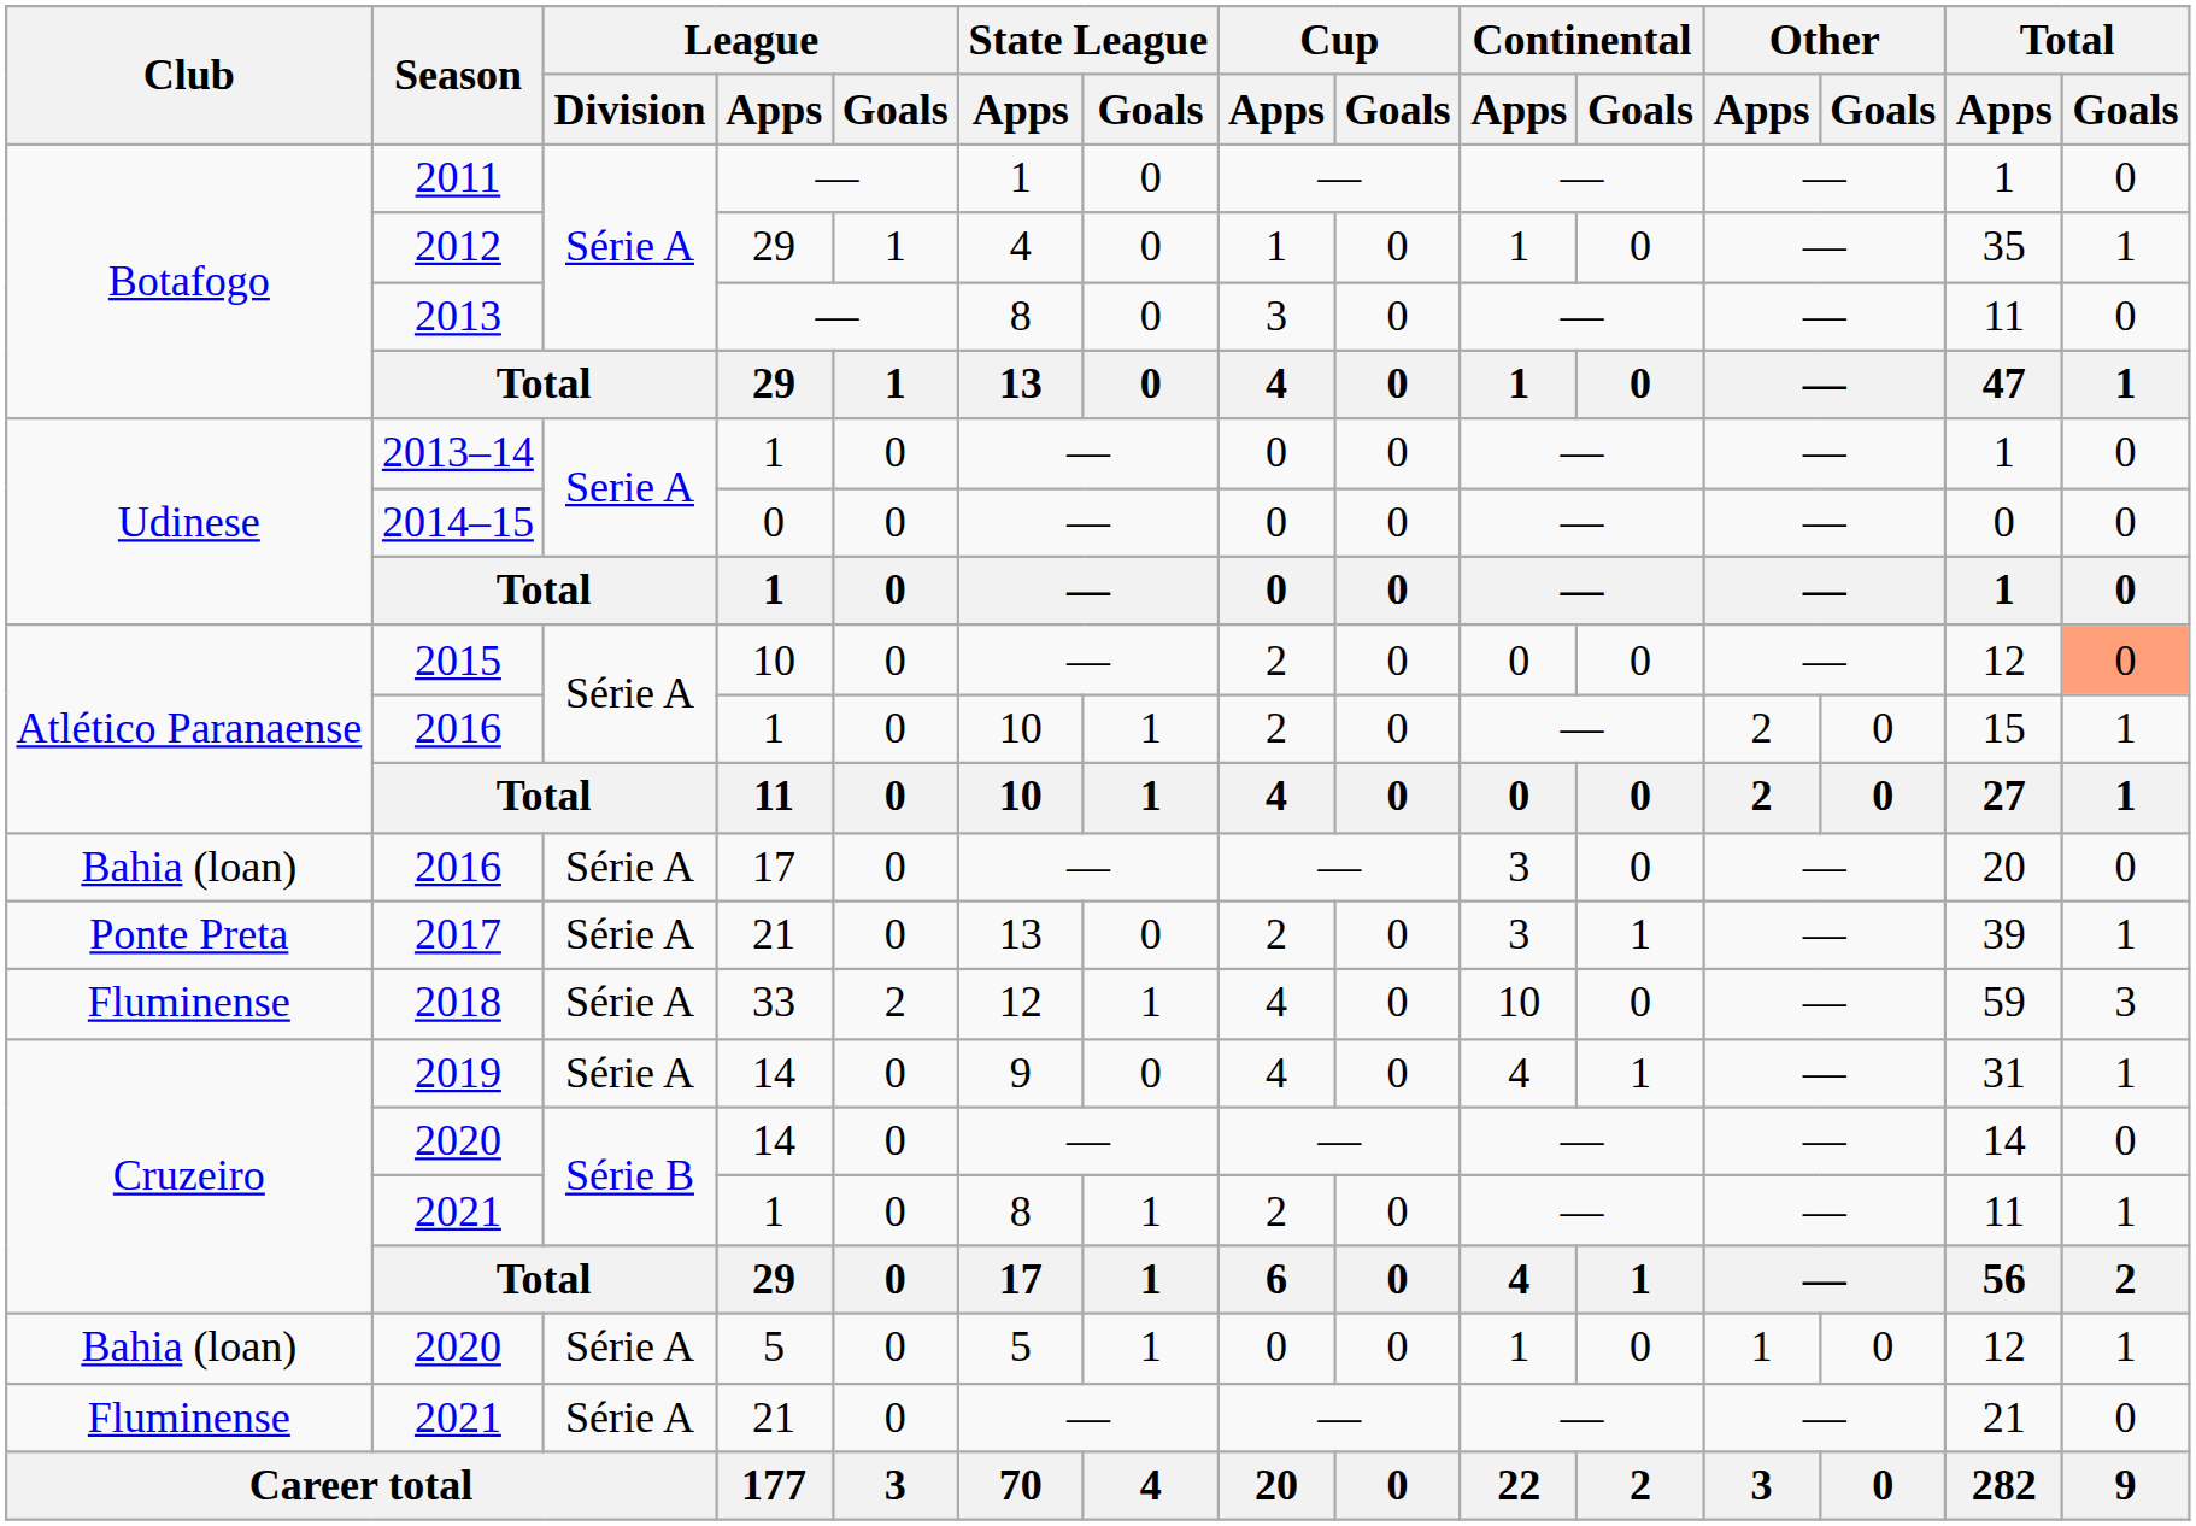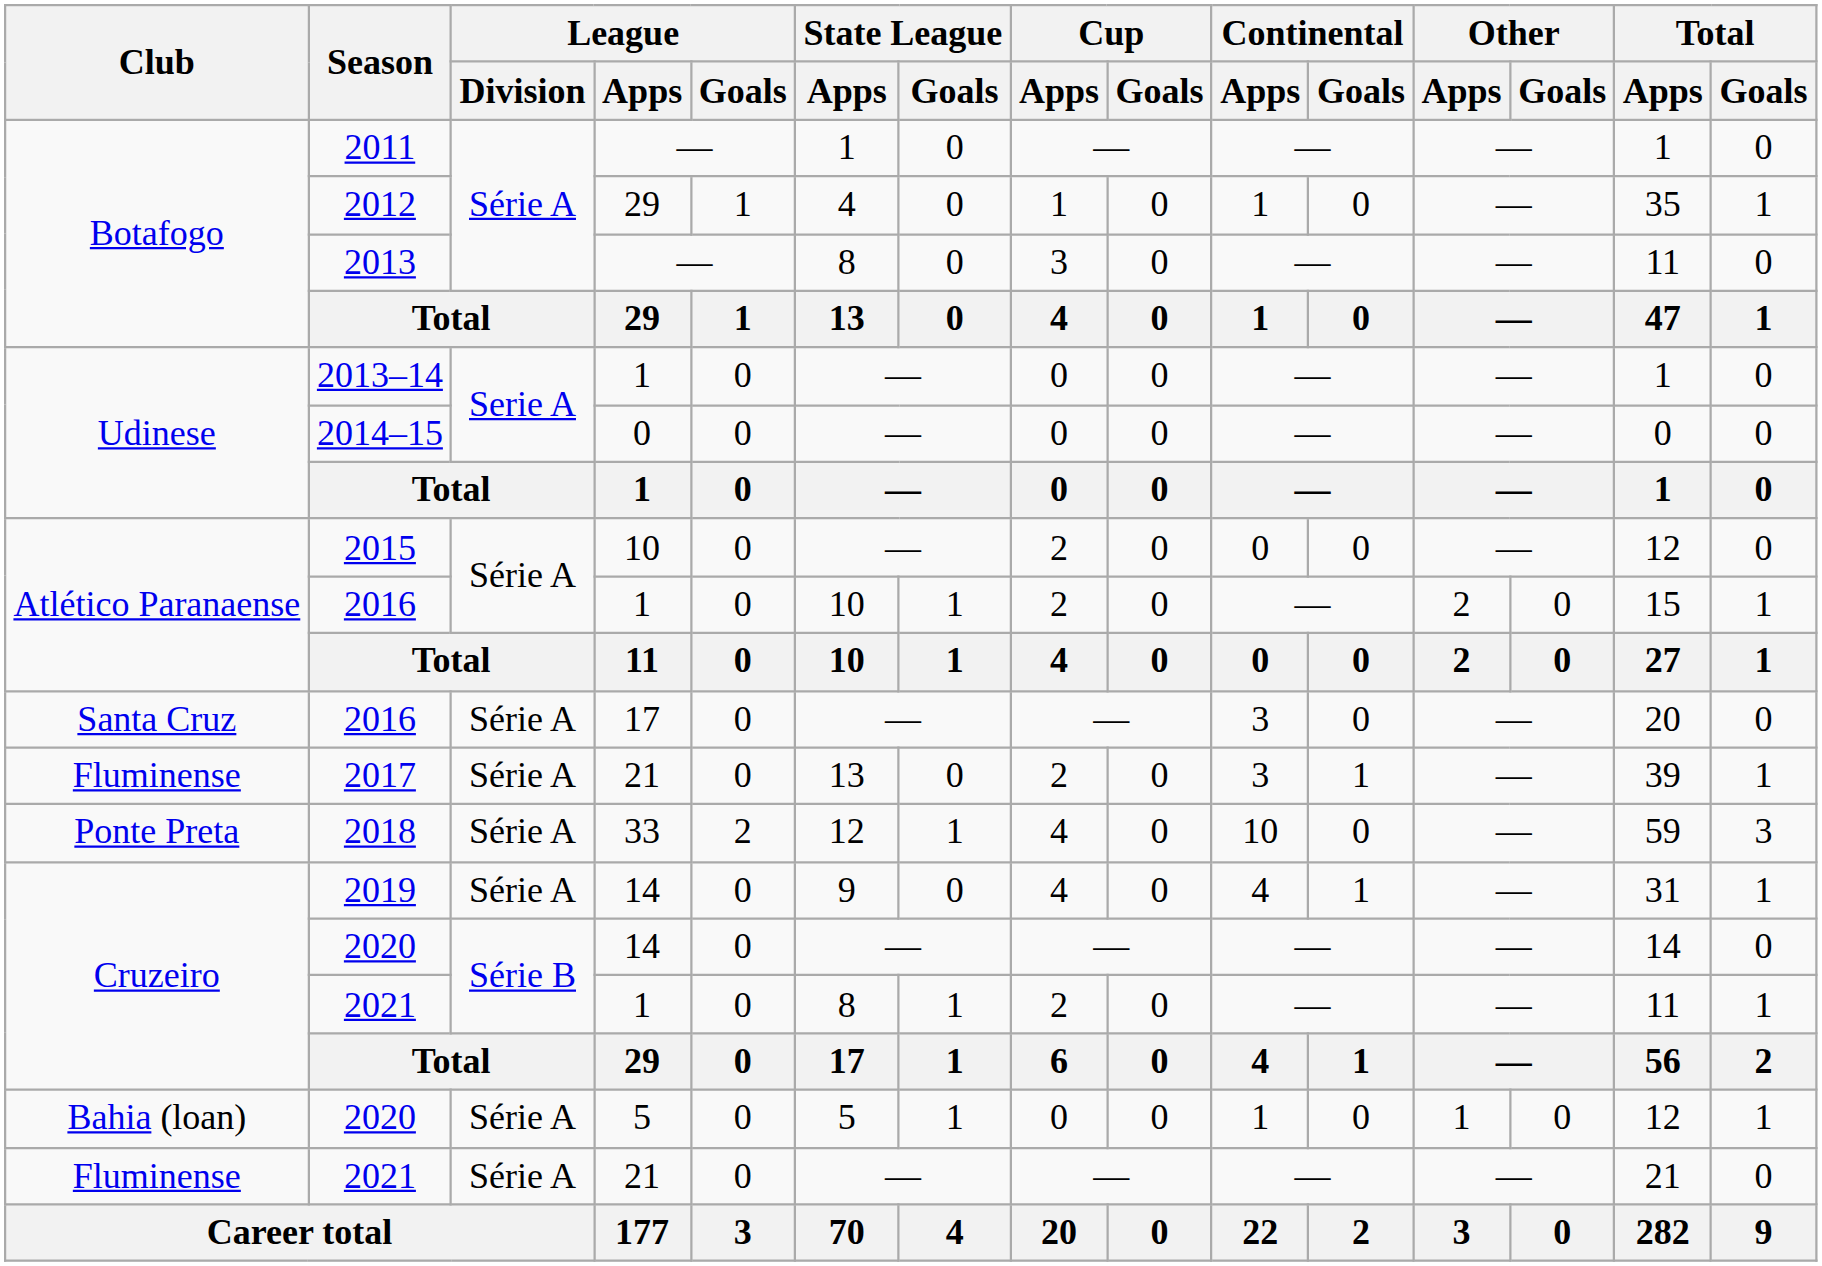2015 | Total / Goals: lightsalmon background -> no background
2016 / 17 | Club: Bahia (loan) -> Santa Cruz
2017 | Club: Ponte Preta -> Fluminense
2018 | Club: Fluminense -> Ponte Preta
